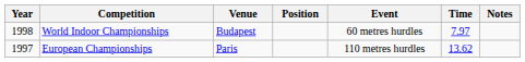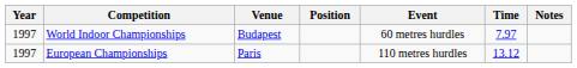World Indoor Championships | Year: 1998 -> 1997
European Championships | Time: 13.62 -> 13.12
